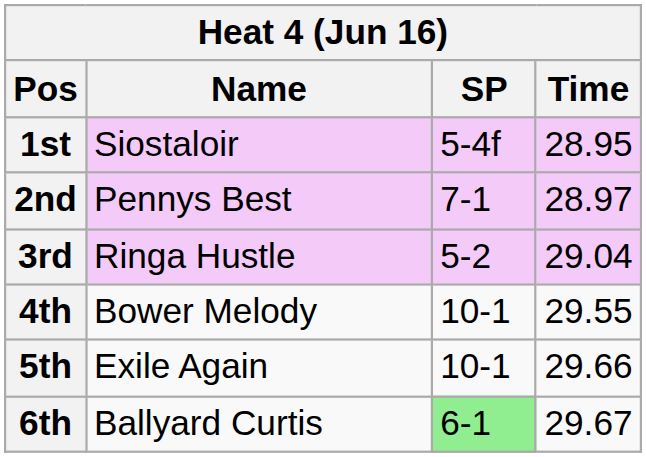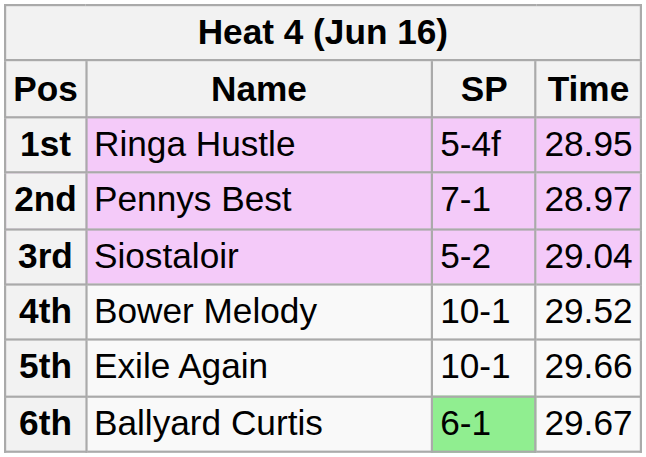1st | Name: Siostaloir -> Ringa Hustle
3rd | Name: Ringa Hustle -> Siostaloir
4th | Time: 29.55 -> 29.52
